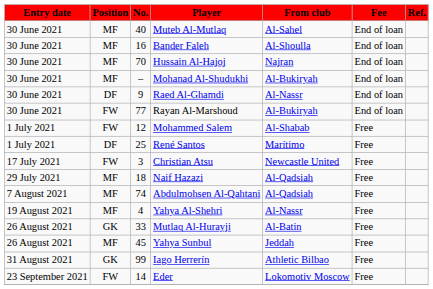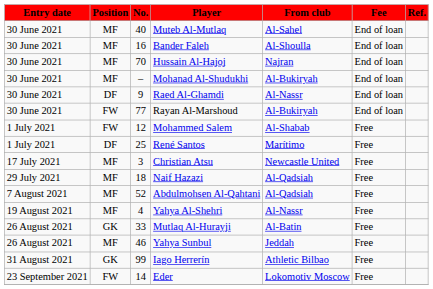Christian Atsu | Position: FW -> MF
Abdulmohsen Al-Qahtani | No.: 74 -> 52
Yahya Sunbul | No.: 45 -> 46
